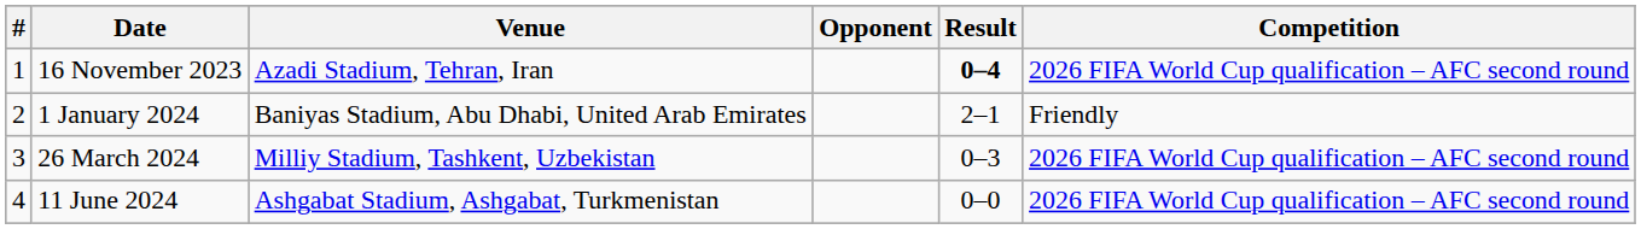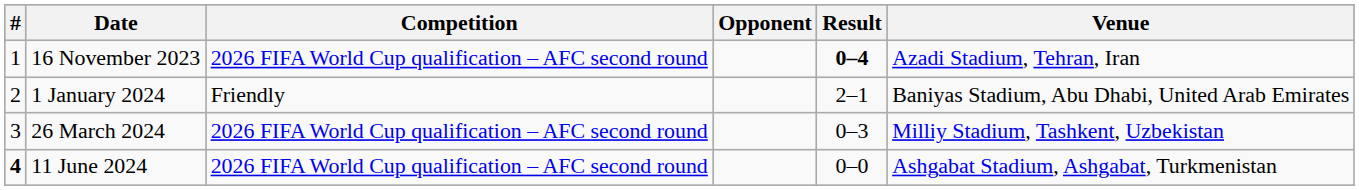columns swapped: Venue <-> Competition
11 June 2024 | #: normal -> bold
